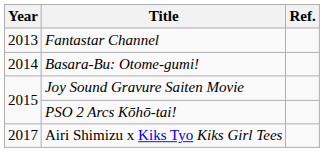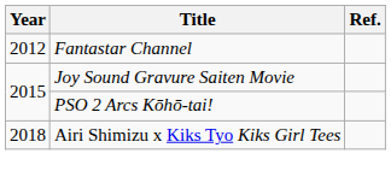Fantastar Channel | Year: 2013 -> 2012
- row: 2014 | Basara-Bu: Otome-gumi!
Airi Shimizu x Kiks Tyo Kiks Girl Tees | Year: 2017 -> 2018
